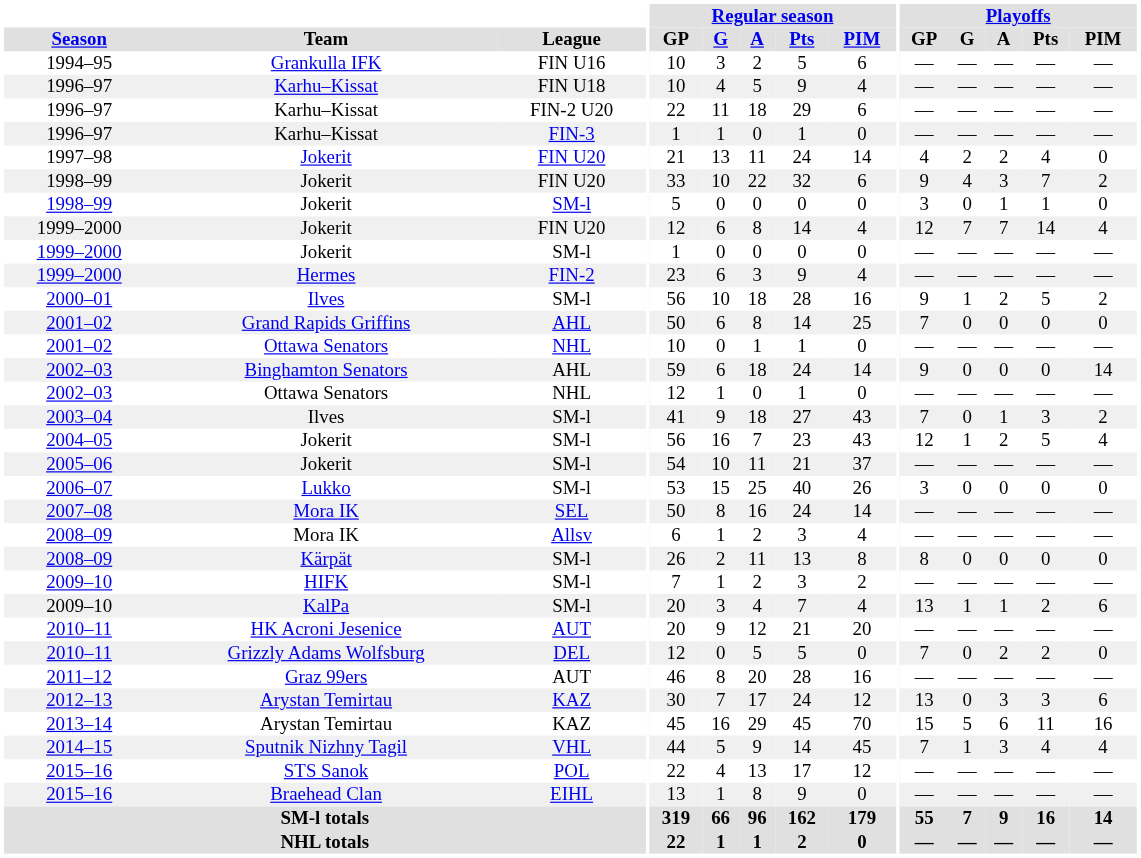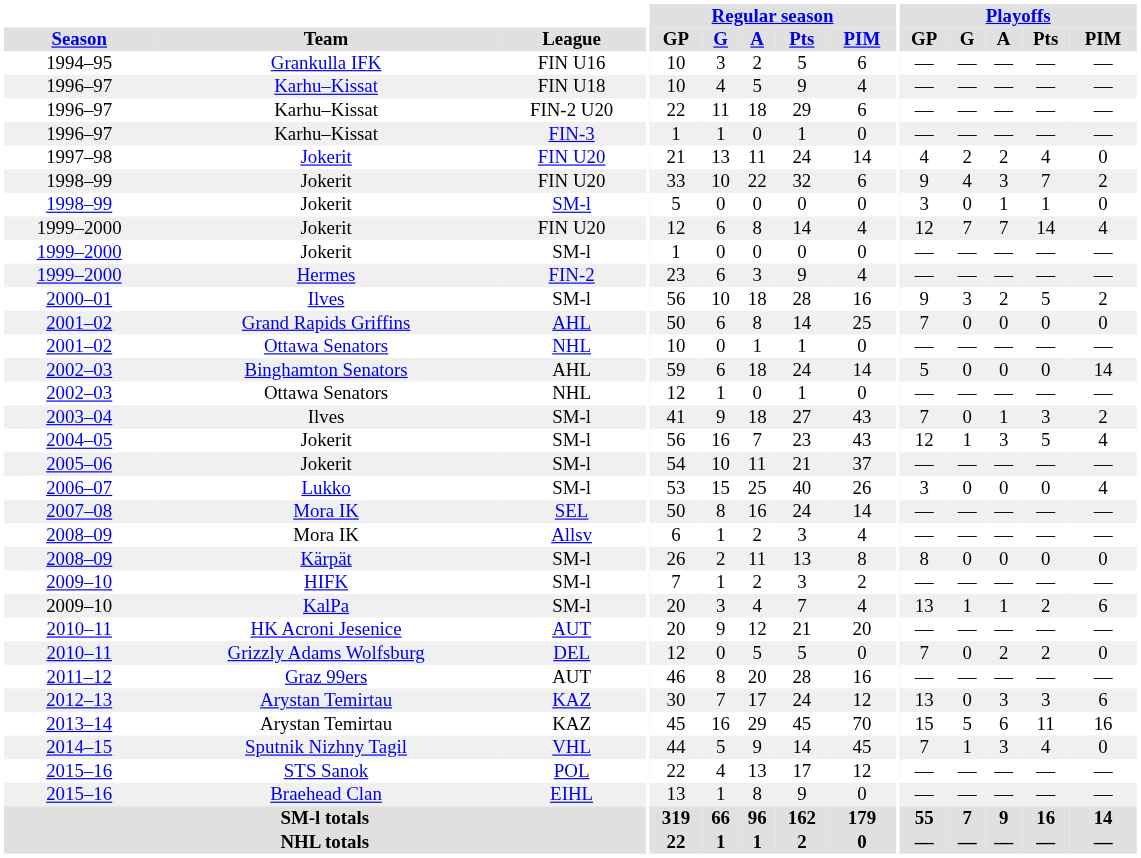2000–01 | Playoffs / G: 1 -> 3
2002–03 / AHL | Playoffs / GP: 9 -> 5
2004–05 | Playoffs / A: 2 -> 3
2006–07 | Playoffs / PIM: 0 -> 4
2014–15 | Playoffs / PIM: 4 -> 0
